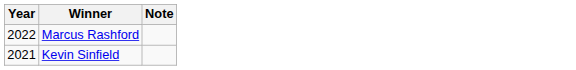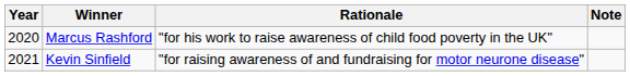+ column: Rationale | "for his work to raise awareness of child food poverty in the UK" | "for raising awareness of and fundraising for motor neurone disease"
Marcus Rashford | Year: 2022 -> 2020
